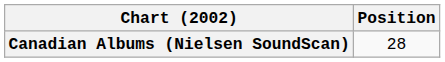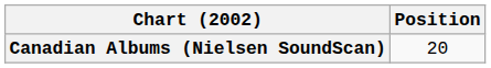Canadian Albums (Nielsen SoundScan) | Position: 28 -> 20
